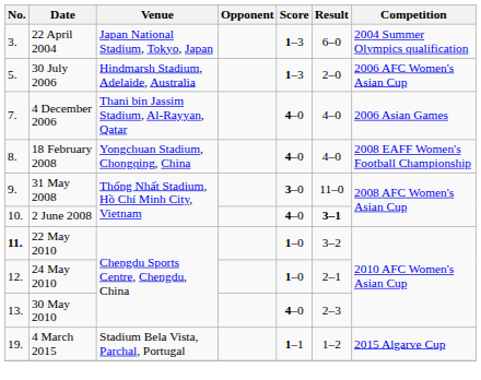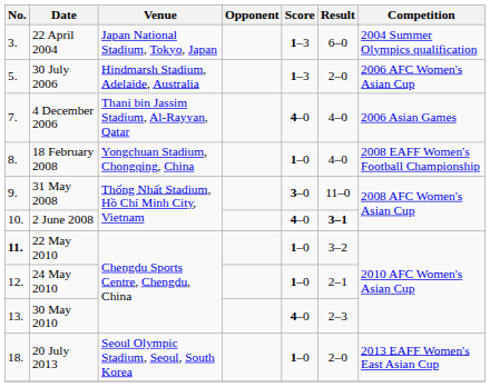18 February 2008 | Score: 4–0 -> 1–0
+ row: 18. | 20 July 2013 | Seoul Olympic Stadium, Seoul, South Korea | 1–0 | 2–0 | 2013 EAFF Women's East Asian Cup
- row: 19. | 4 March 2015 | Stadium Bela Vista, Parchal, Portugal | 1–1 | 1–2 | 2015 Algarve Cup
